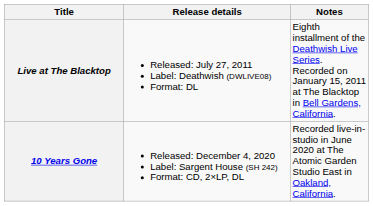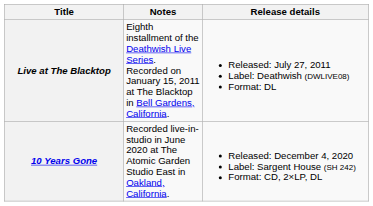columns swapped: Release details <-> Notes
